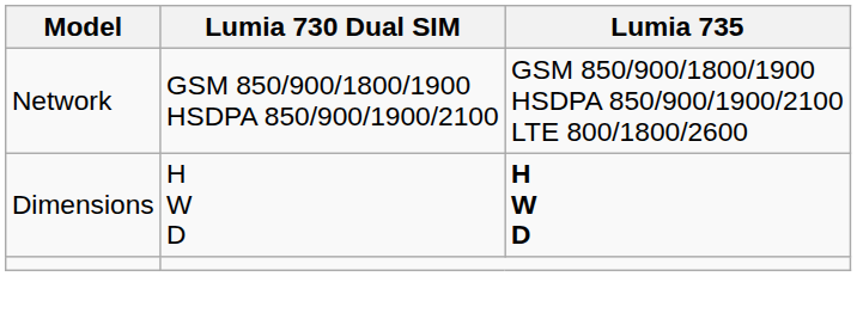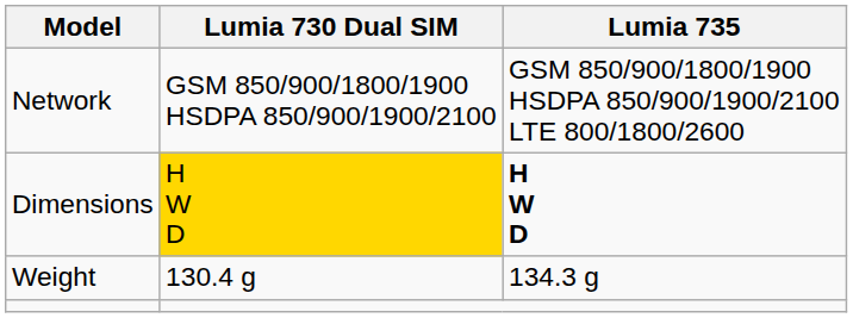Dimensions | Lumia 730 Dual SIM: no background -> gold background
+ row: Weight | 130.4 g | 134.3 g
